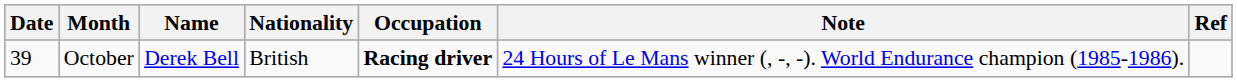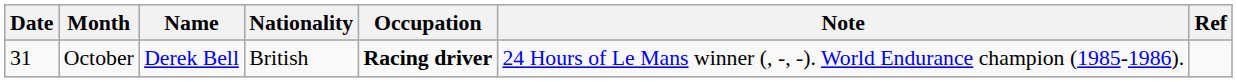October | Date: 39 -> 31
